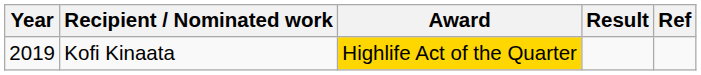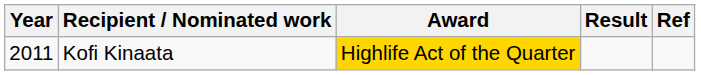Kofi Kinaata | Year: 2019 -> 2011
